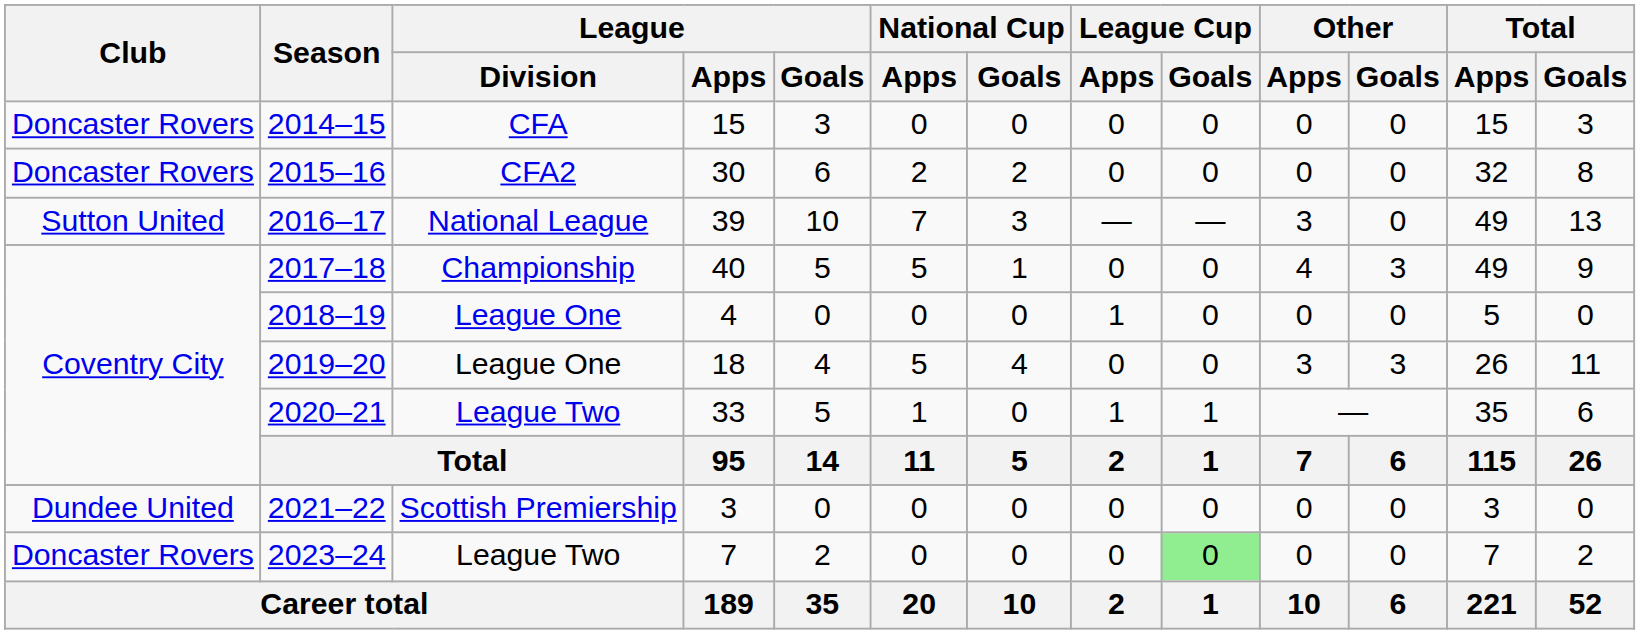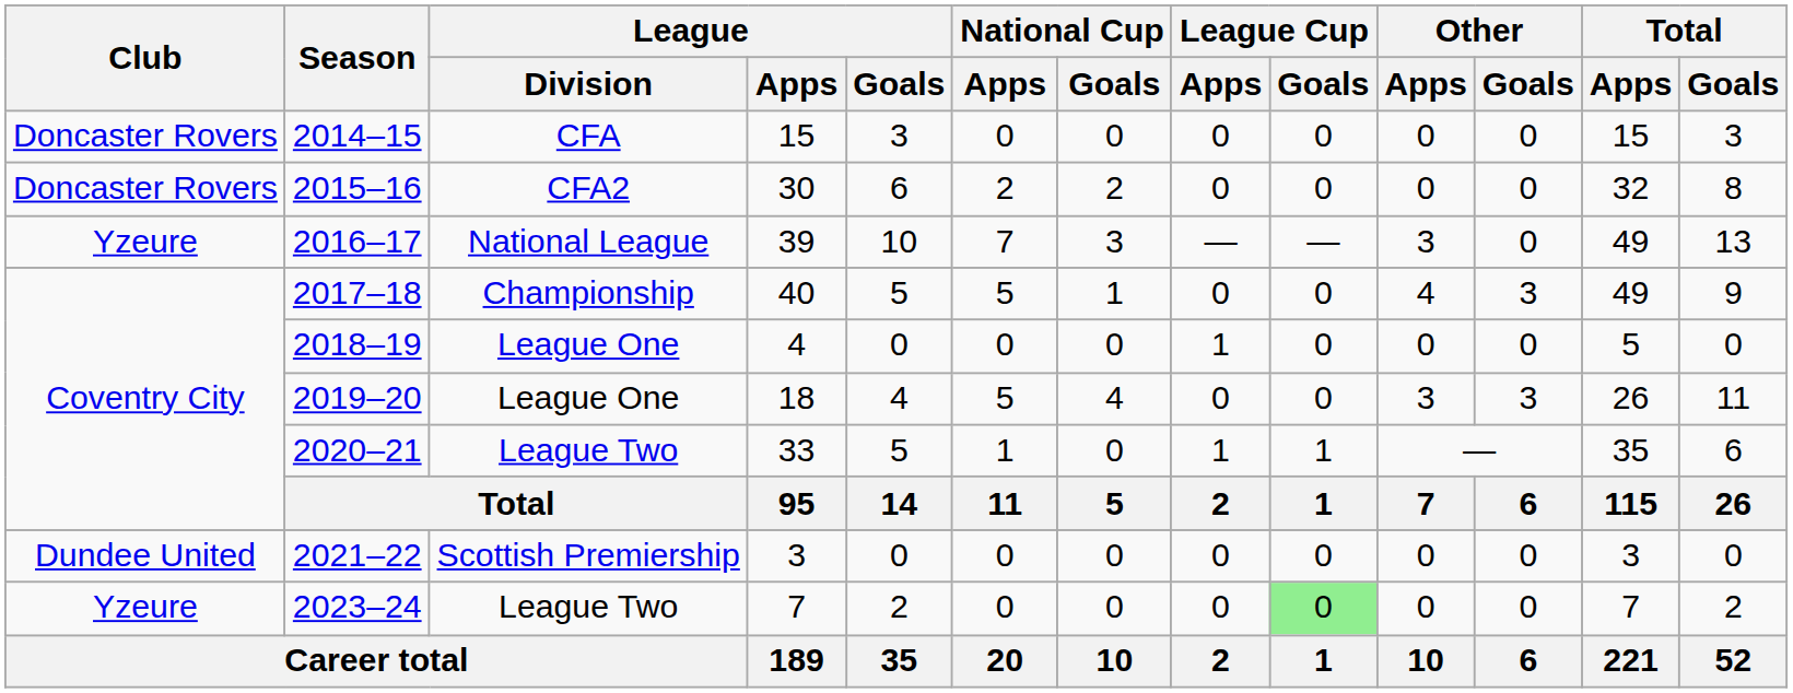2016–17 | Club: Sutton United -> Yzeure
2023–24 | Club: Doncaster Rovers -> Yzeure
